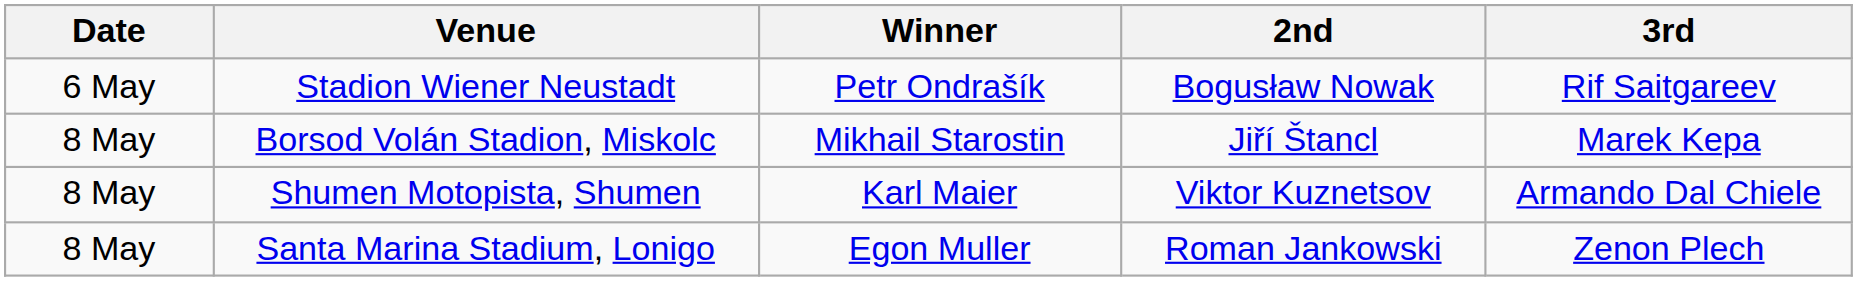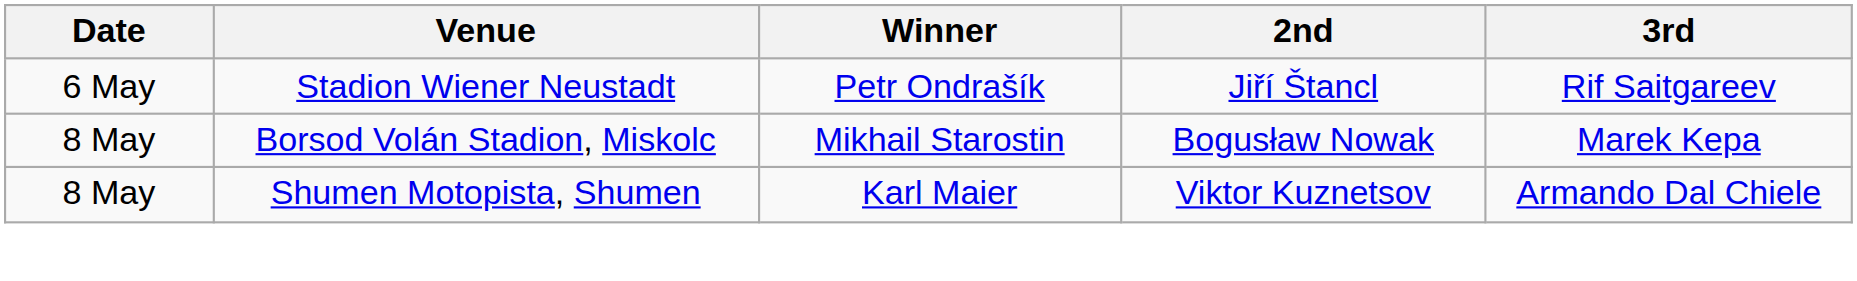Stadion Wiener Neustadt | 2nd: Bogusław Nowak -> Jiří Štancl
Borsod Volán Stadion, Miskolc | 2nd: Jiří Štancl -> Bogusław Nowak
- row: 8 May | Santa Marina Stadium, Lonigo | Egon Muller | Roman Jankowski | Zenon Plech
